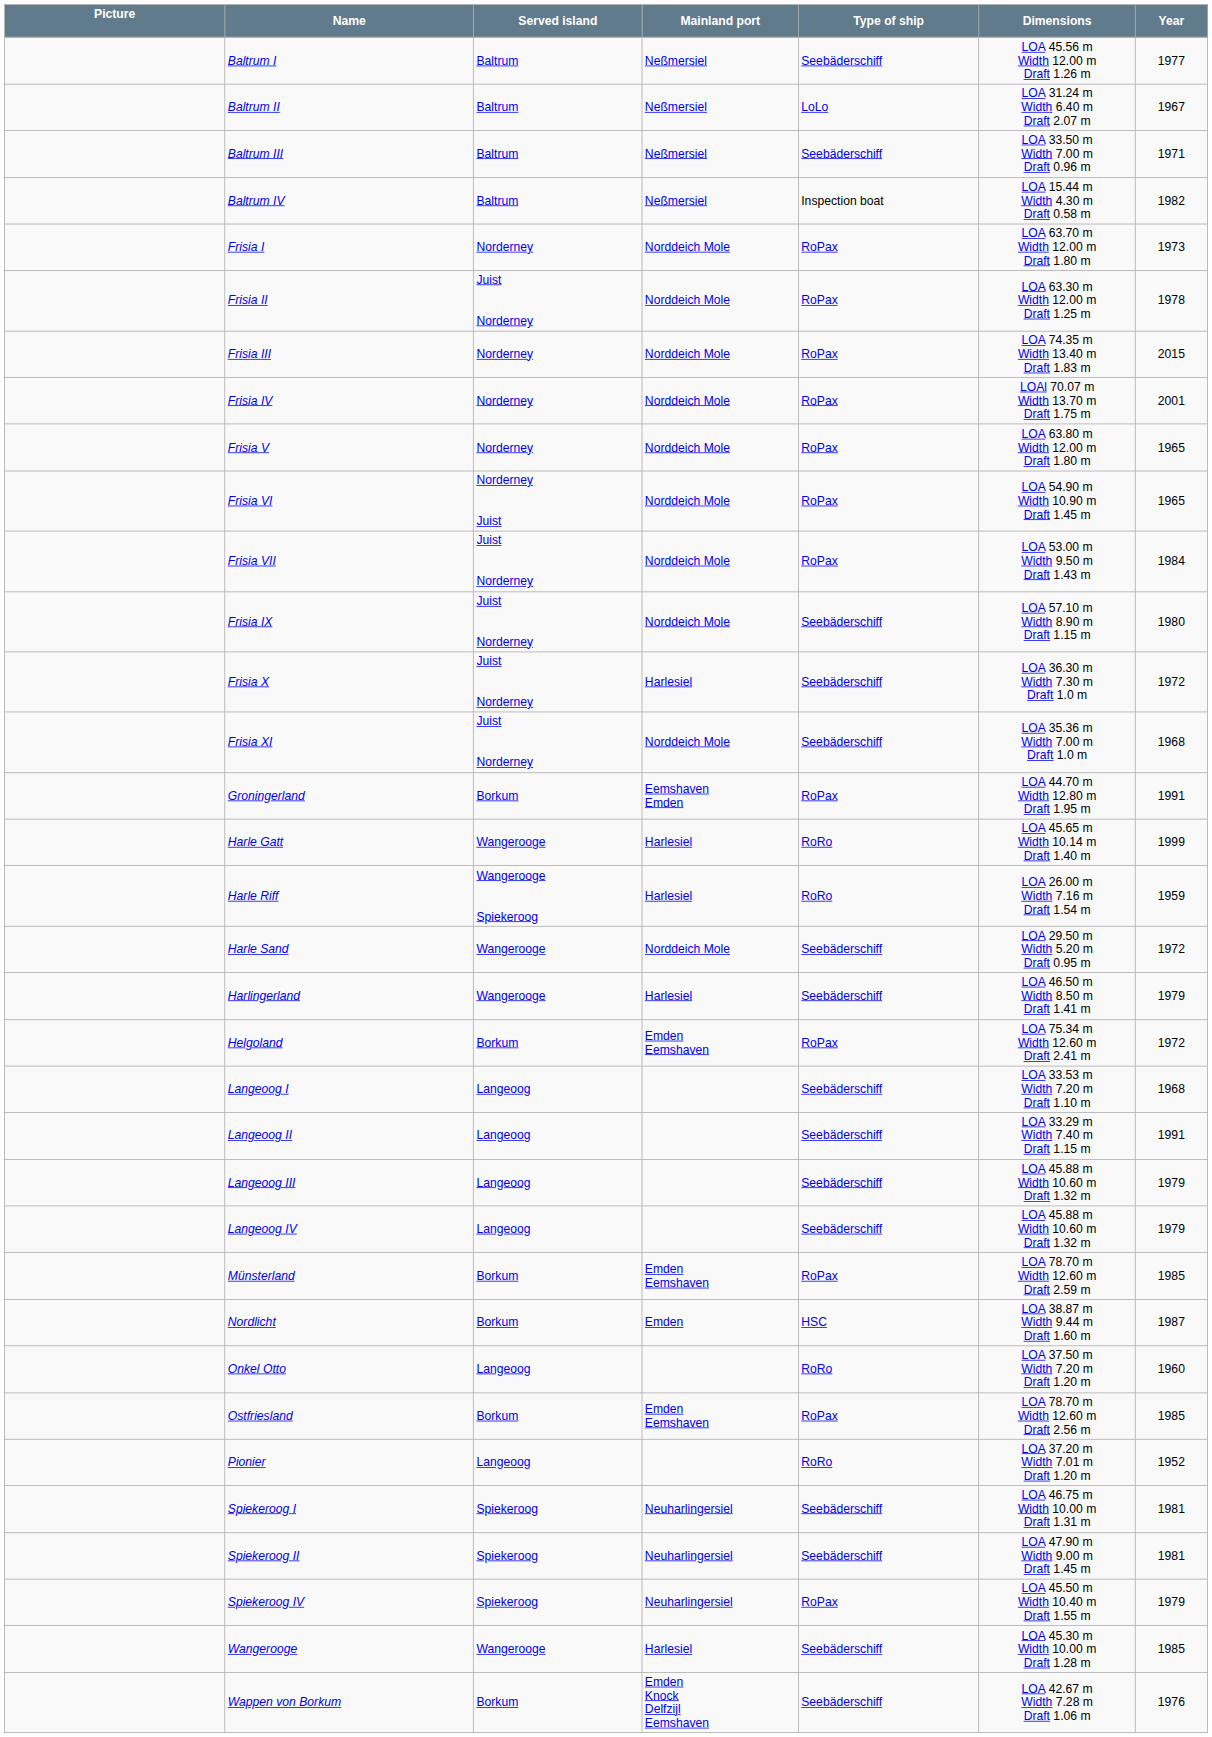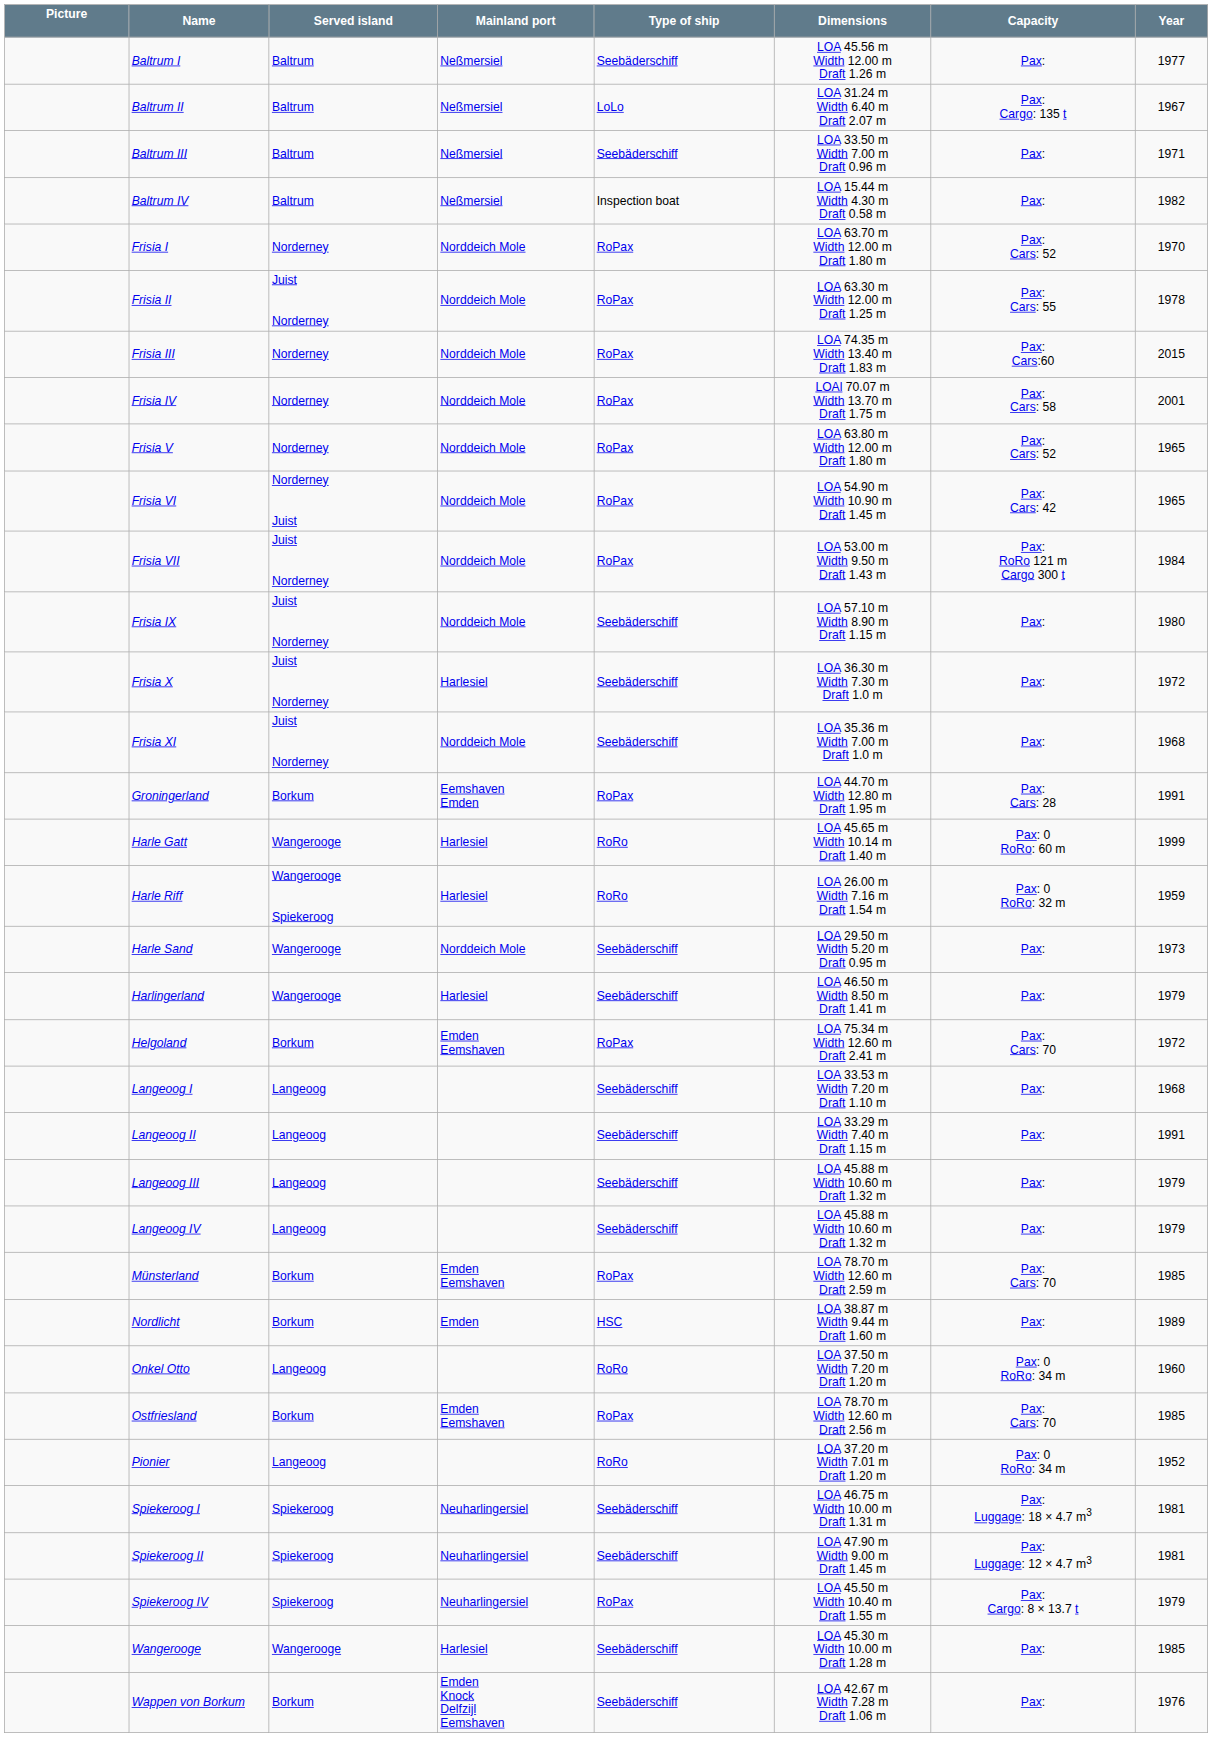+ column: Capacity | Pax: | Pax: Cargo: 135 t | Pax: | Pax: | Pax: Cars: 52 | Pax: Cars: 55 | Pax: Cars:60 | Pax: Cars: 58 | Pax: Cars: 52 | Pax: Cars: 42 | Pax: RoRo 121 m Cargo 300 t | Pax: | Pax: | Pax: | Pax: Cars: 28 | Pax: 0 RoRo: 60 m | Pax: 0 RoRo: 32 m | Pax: | Pax: | Pax: Cars: 70 | Pax: | Pax: | Pax: | Pax: | Pax: Cars: 70 | Pax: | Pax: 0 RoRo: 34 m | Pax: Cars: 70 | Pax: 0 RoRo: 34 m | Pax: Luggage: 18 × 4.7 m3 | Pax: Luggage: 12 × 4.7 m3 | Pax: Cargo: 8 × 13.7 t | Pax: | Pax:
Frisia I | Year: 1973 -> 1970
Harle Sand | Year: 1972 -> 1973
Nordlicht | Year: 1987 -> 1989
